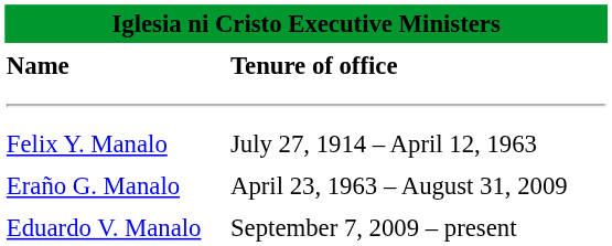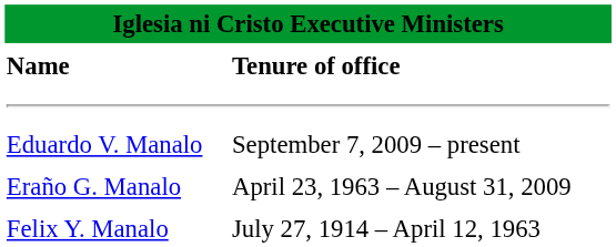rows swapped: Felix Y. Manalo <-> Eduardo V. Manalo
